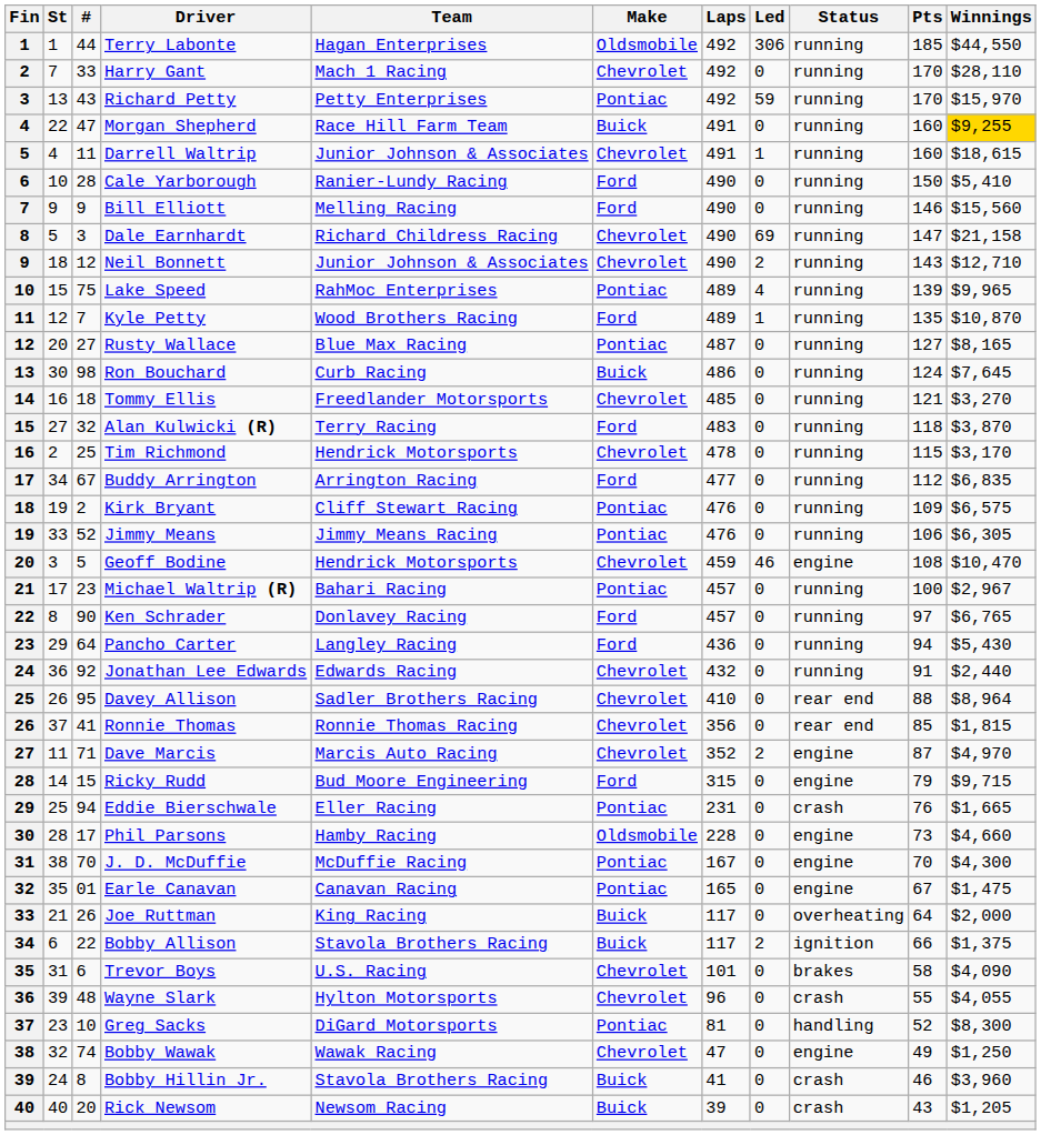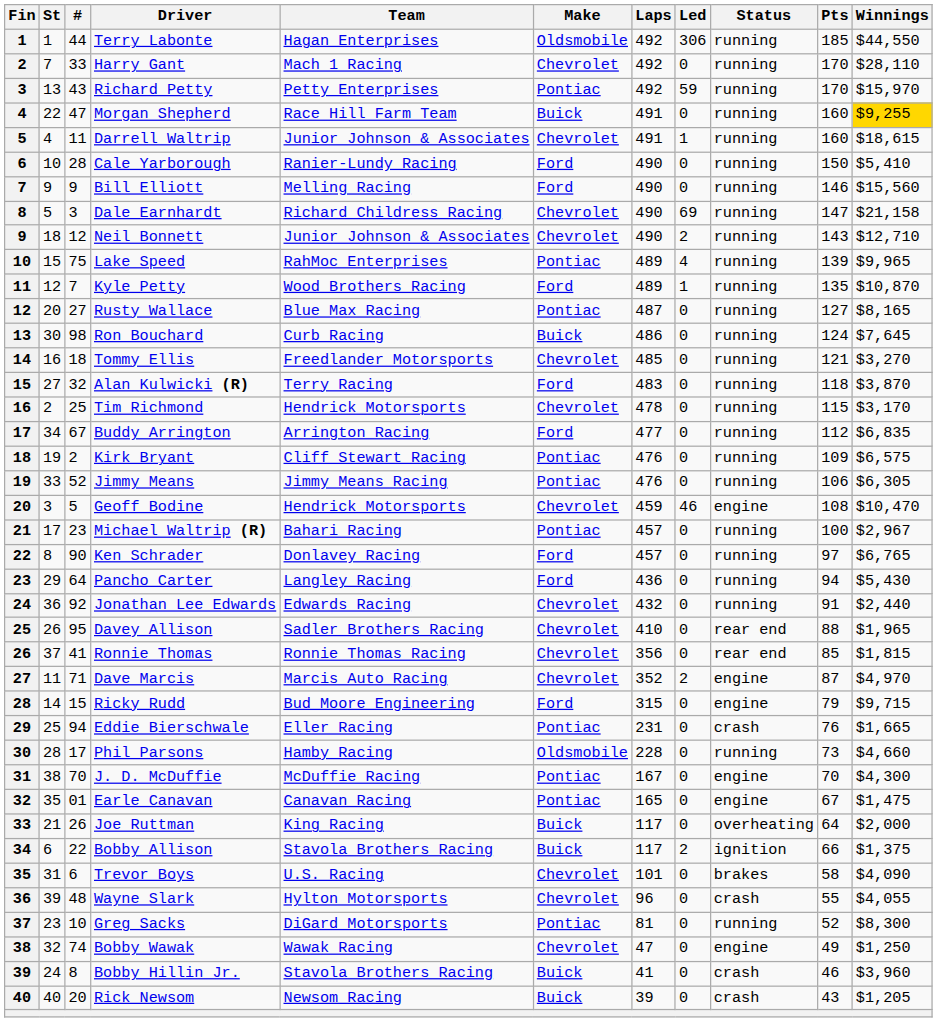Davey Allison | Winnings: $8,964 -> $1,965
Phil Parsons | Status: engine -> running
Greg Sacks | Status: handling -> running
